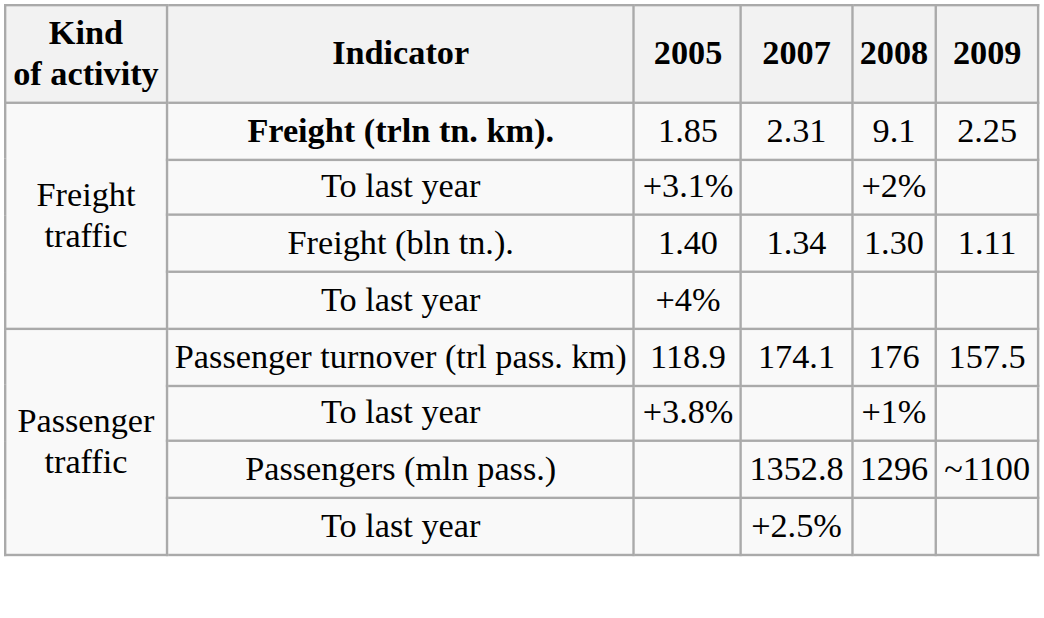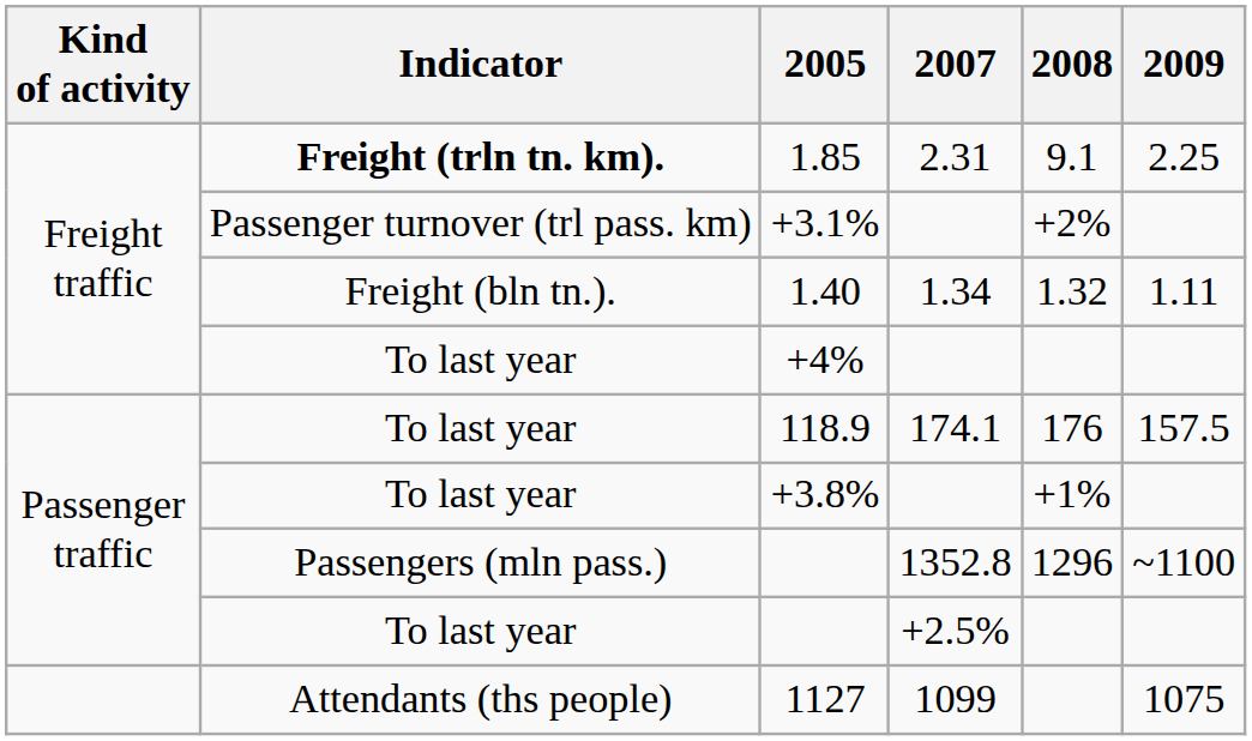+3.1% | Indicator: To last year -> Passenger turnover (trl pass. km)
1.40 | 2008: 1.30 -> 1.32
118.9 | Indicator: Passenger turnover (trl pass. km) -> To last year
+ row: Attendants (ths people) | 1127 | 1099 | 1075
